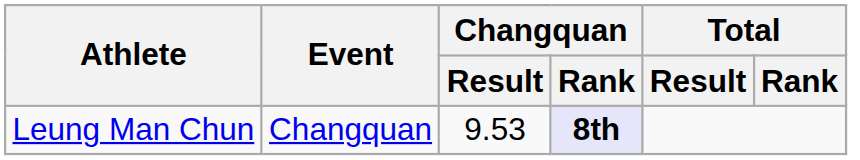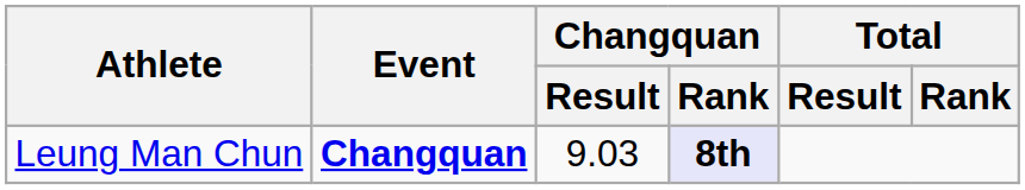Leung Man Chun | Event: normal -> bold
Leung Man Chun | Changquan / Result: 9.53 -> 9.03
